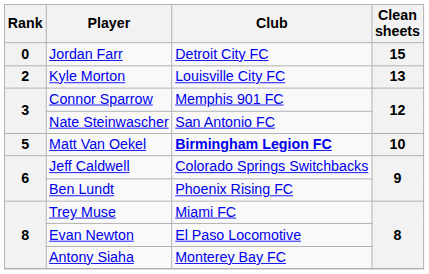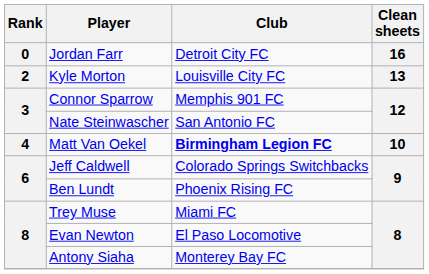Jordan Farr | Clean sheets: 15 -> 16
Matt Van Oekel | Rank: 5 -> 4
